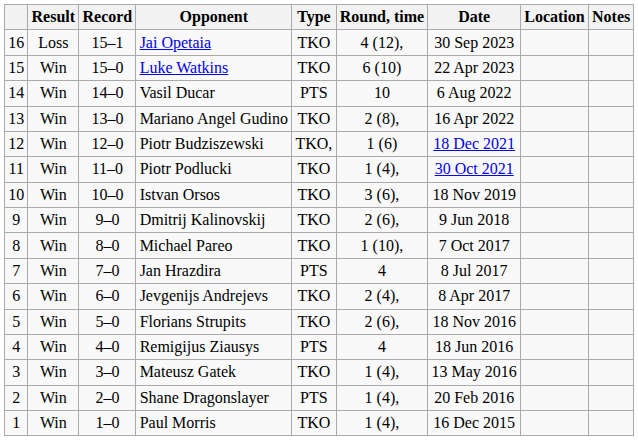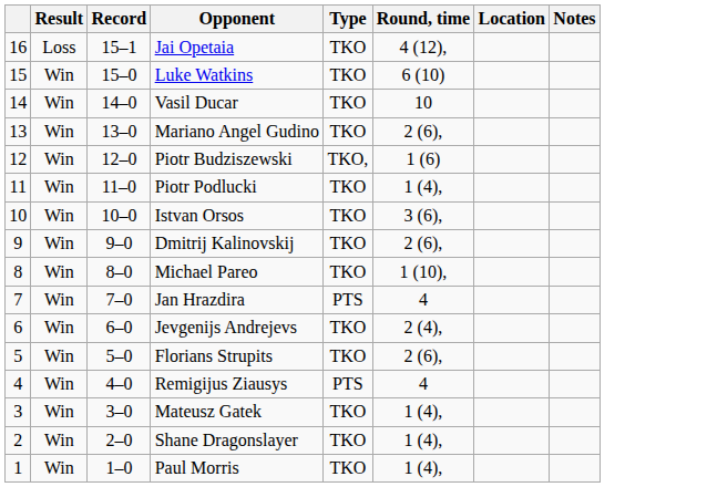- column: Date | 30 Sep 2023 | 22 Apr 2023 | 6 Aug 2022 | 16 Apr 2022 | 18 Dec 2021 | 30 Oct 2021 | 18 Nov 2019 | 9 Jun 2018 | 7 Oct 2017 | 8 Jul 2017 | 8 Apr 2017 | 18 Nov 2016 | 18 Jun 2016 | 13 May 2016 | 20 Feb 2016 | 16 Dec 2015
Vasil Ducar | Type: PTS -> TKO
Mariano Angel Gudino | Round, time: 2 (8), -> 2 (6),
Shane Dragonslayer | Type: PTS -> TKO
